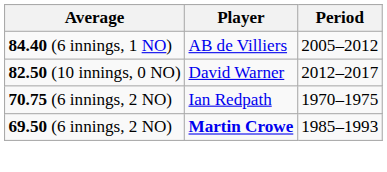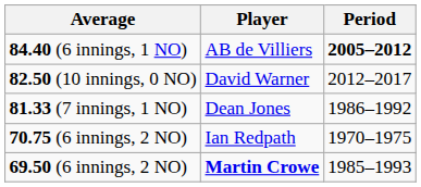84.40 (6 innings, 1 NO) | Period: normal -> bold
+ row: 81.33 (7 innings, 1 NO) | Dean Jones | 1986–1992
